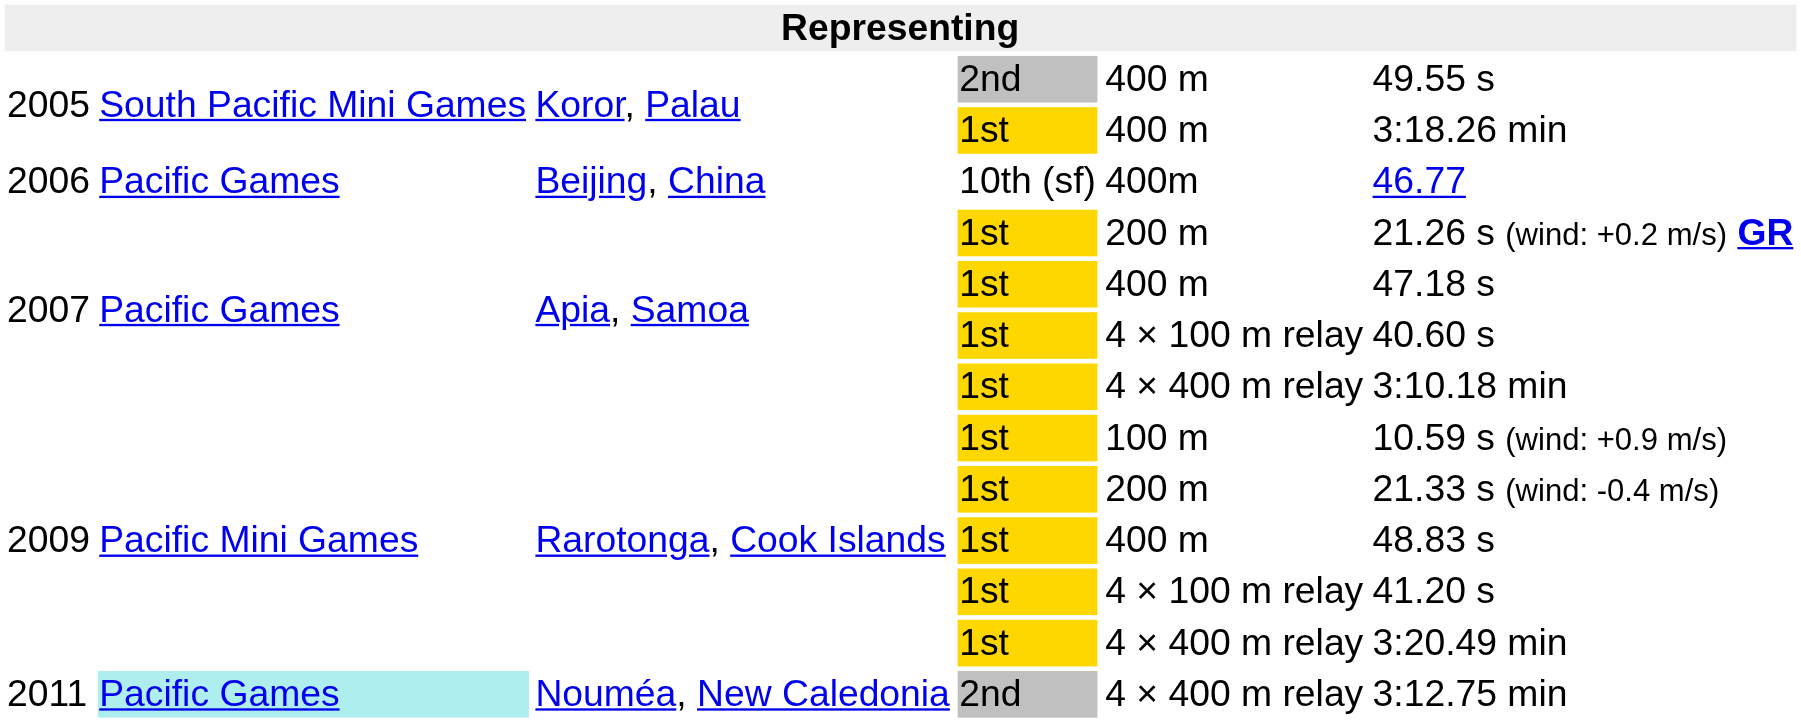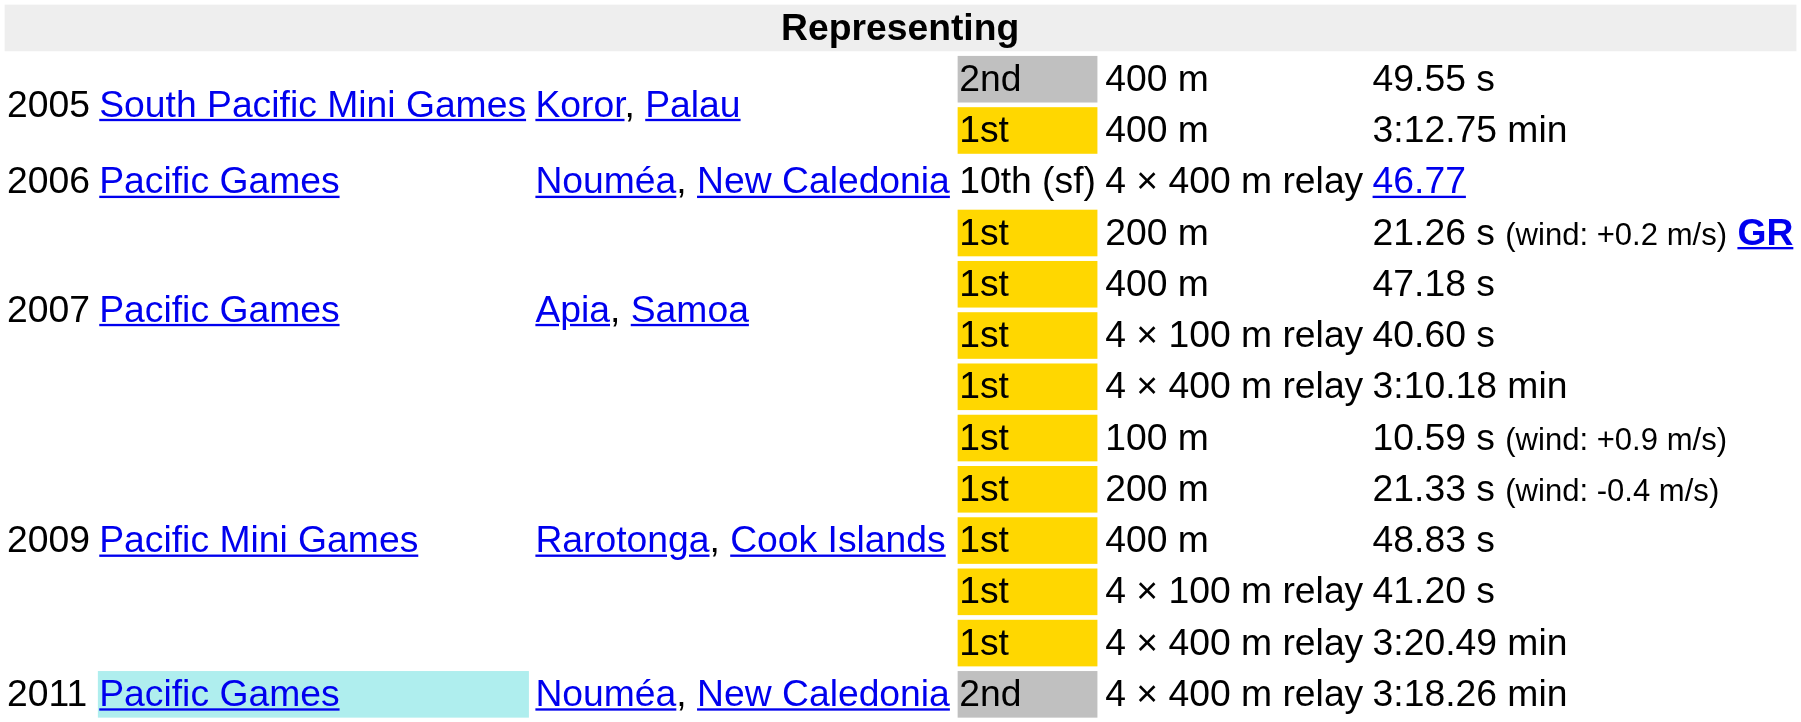2005 / 1st | column 6: 3:18.26 min -> 3:12.75 min
2006 | column 3: Beijing, China -> Nouméa, New Caledonia
2006 | column 5: 400m -> 4 × 400 m relay
2011 | column 6: 3:12.75 min -> 3:18.26 min
